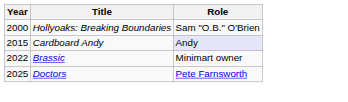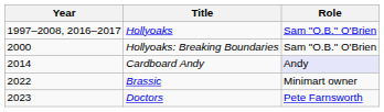+ row: 1997–2008, 2016–2017 | Hollyoaks | Sam "O.B." O'Brien
Cardboard Andy | Year: 2015 -> 2014
Doctors | Year: 2025 -> 2023
